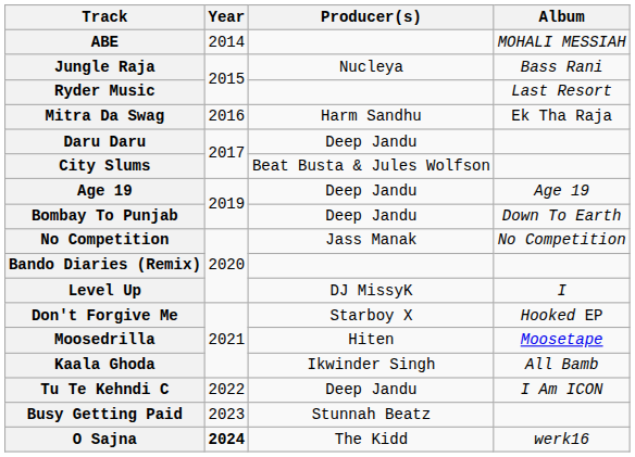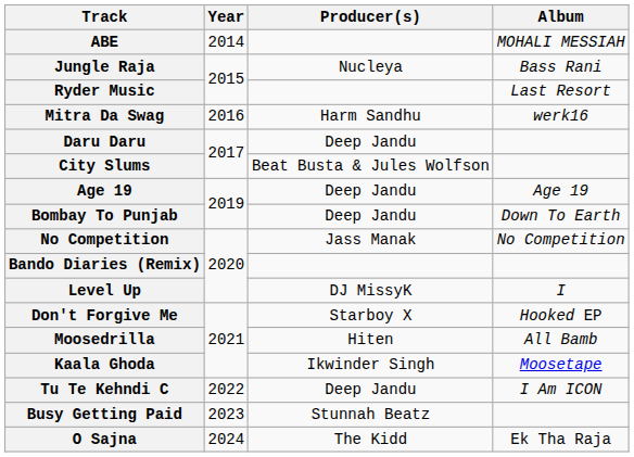Mitra Da Swag | Album: Ek Tha Raja -> werk16
Moosedrilla | Album: Moosetape -> All Bamb
Kaala Ghoda | Album: All Bamb -> Moosetape
O Sajna | Year: bold -> normal
O Sajna | Album: werk16 -> Ek Tha Raja
